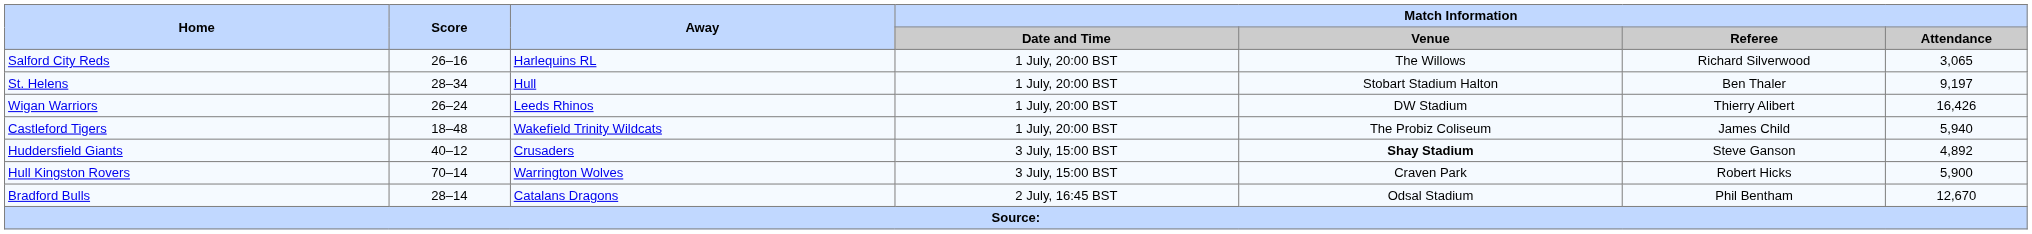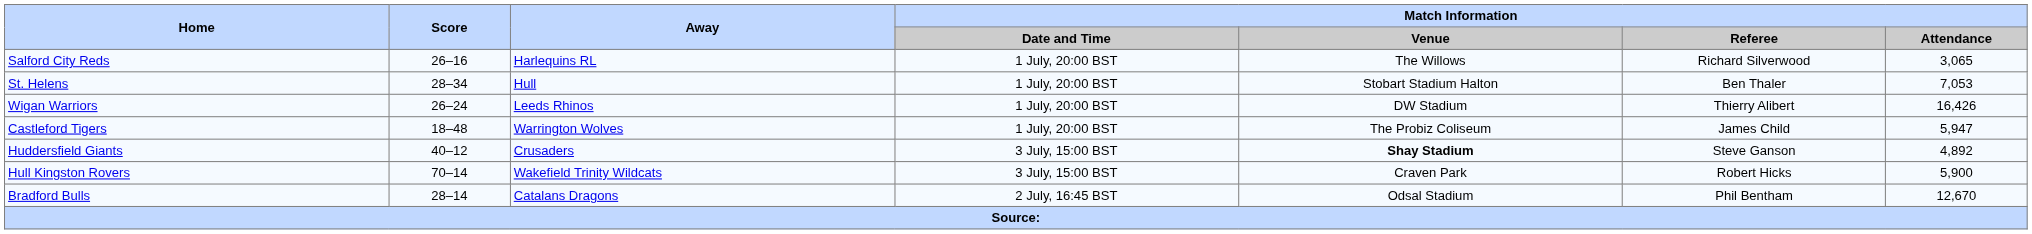St. Helens | Match Information / Attendance: 9,197 -> 7,053
Castleford Tigers | Away: Wakefield Trinity Wildcats -> Warrington Wolves
Castleford Tigers | Match Information / Attendance: 5,940 -> 5,947
Hull Kingston Rovers | Away: Warrington Wolves -> Wakefield Trinity Wildcats
